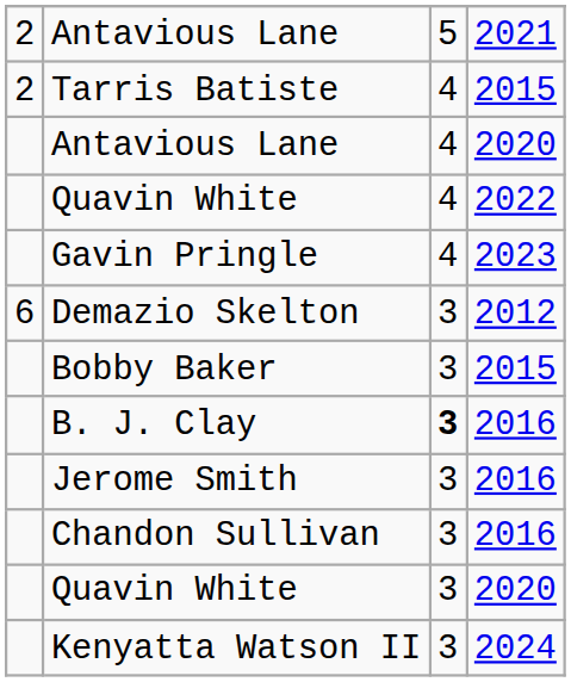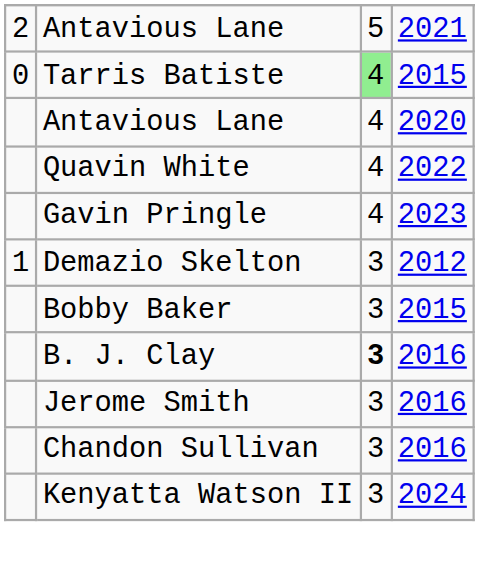Tarris Batiste | column 1: 2 -> 0
Tarris Batiste | column 3: no background -> lightgreen background
Demazio Skelton | column 1: 6 -> 1
- row: Quavin White | 3 | 2020
